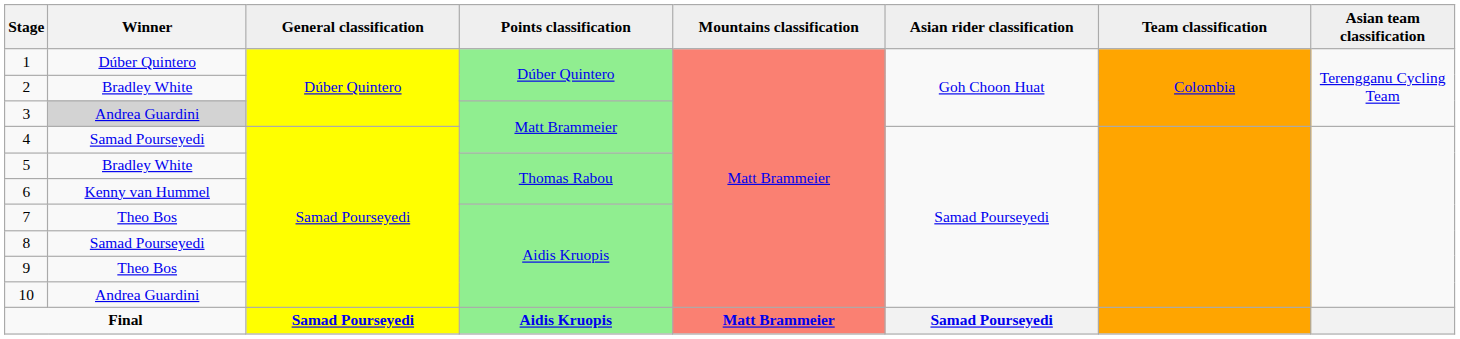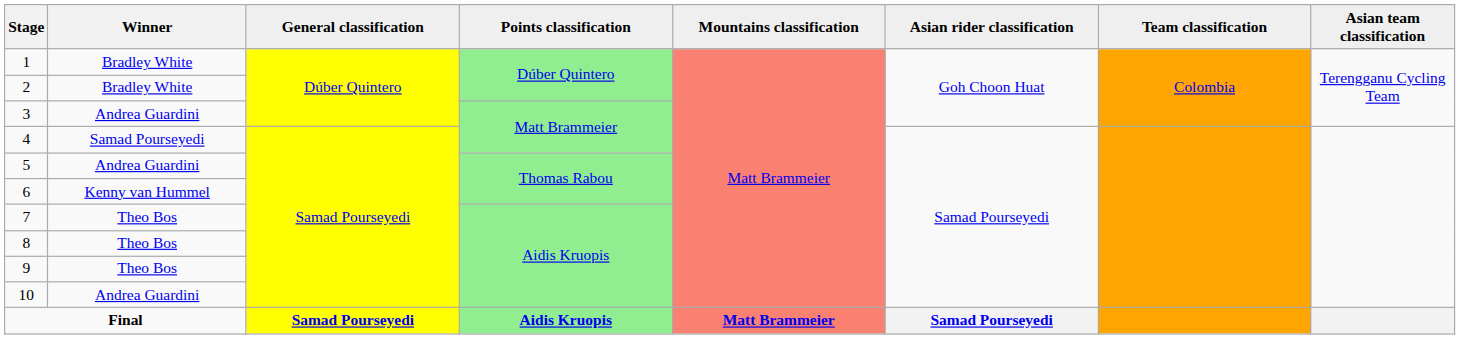1 | Winner: Dúber Quintero -> Bradley White
3 | Winner: lightgrey background -> no background
5 | Winner: Bradley White -> Andrea Guardini
8 | Winner: Samad Pourseyedi -> Theo Bos
